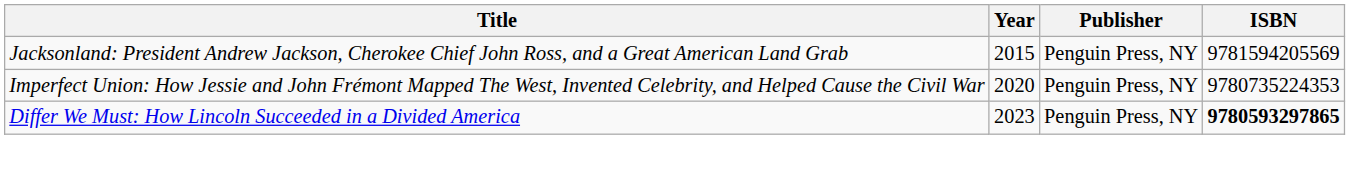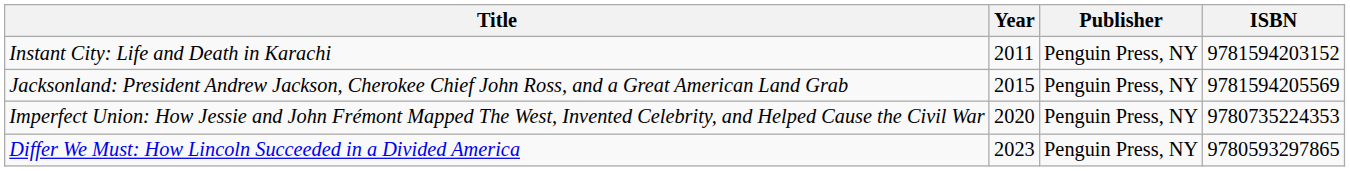+ row: Instant City: Life and Death in Karachi | 2011 | Penguin Press, NY | 9781594203152
Differ We Must: How Lincoln Succeeded in a Divided America | ISBN: bold -> normal
